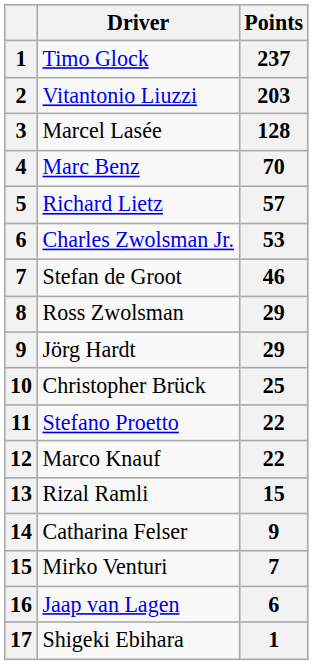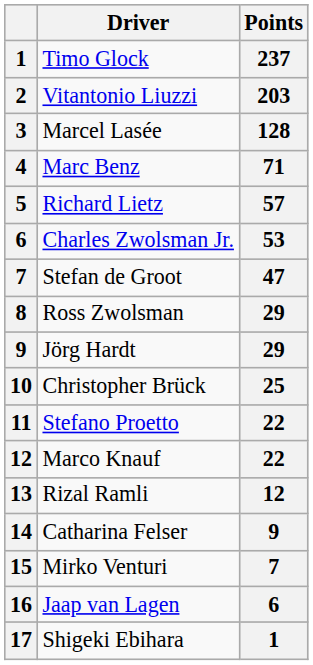Marc Benz | Points: 70 -> 71
Stefan de Groot | Points: 46 -> 47
Rizal Ramli | Points: 15 -> 12
